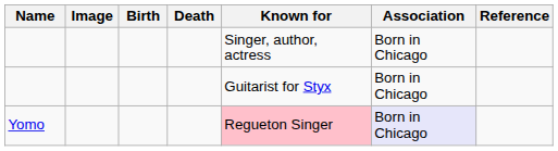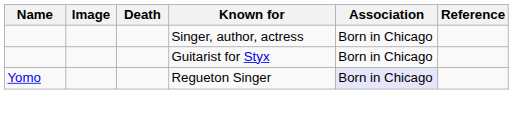- column: Birth
Yomo | Known for: pink background -> no background
